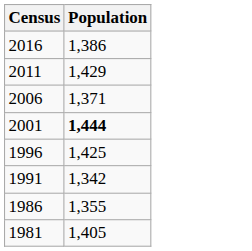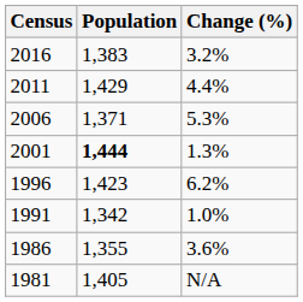+ column: Change (%) | 3.2% | 4.4% | 5.3% | 1.3% | 6.2% | 1.0% | 3.6% | N/A
2016 | Population: 1,386 -> 1,383
1996 | Population: 1,425 -> 1,423
